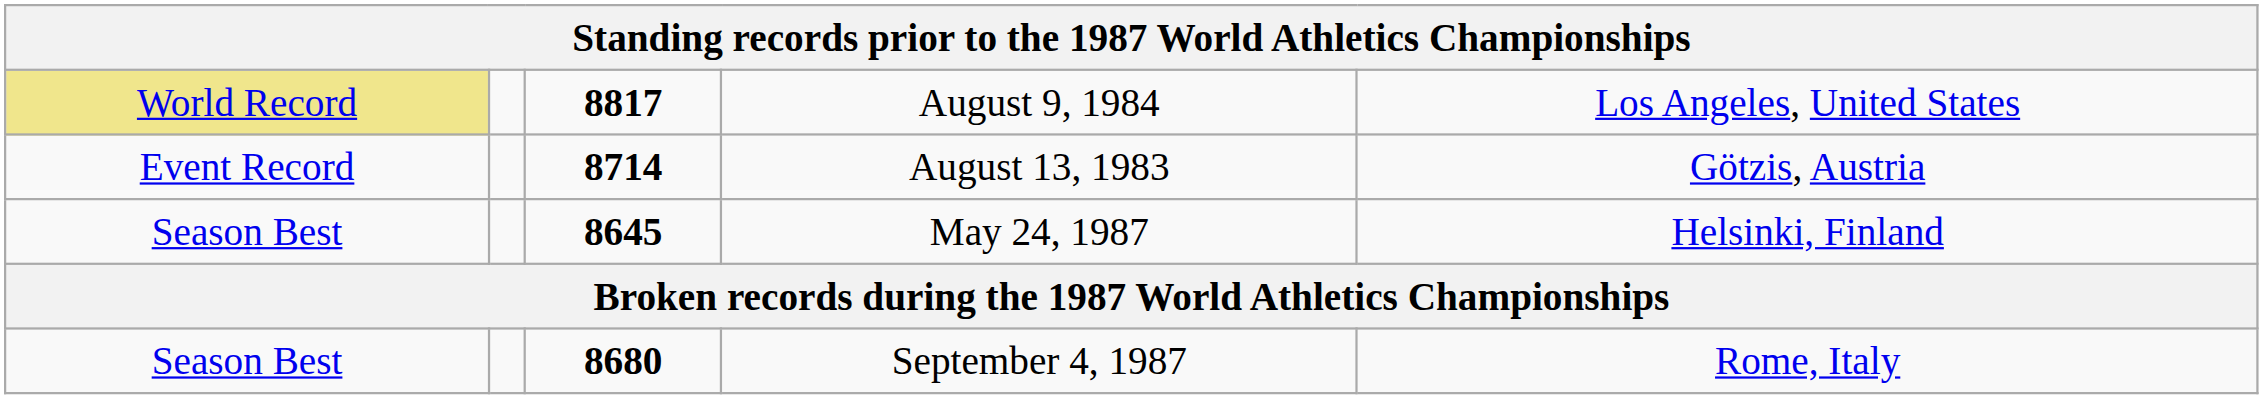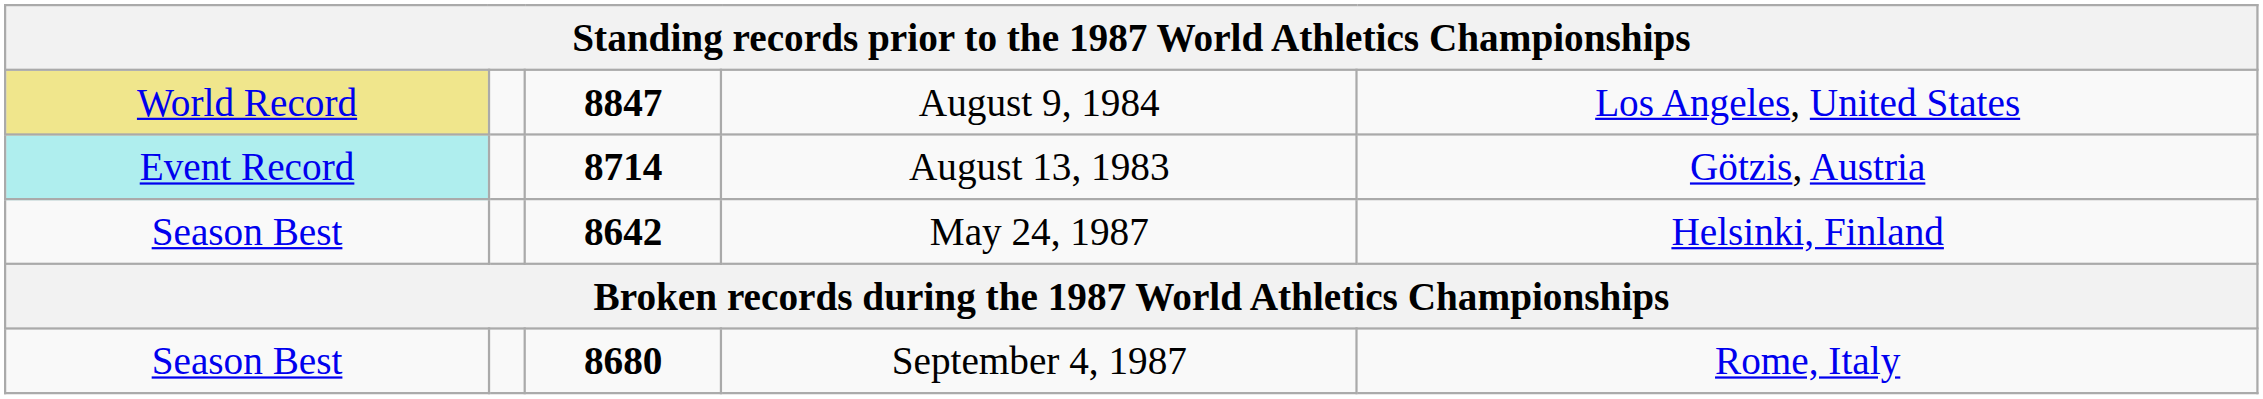August 9, 1984 | column 3: 8817 -> 8847
August 13, 1983 | column 1: no background -> paleturquoise background
May 24, 1987 | column 3: 8645 -> 8642
